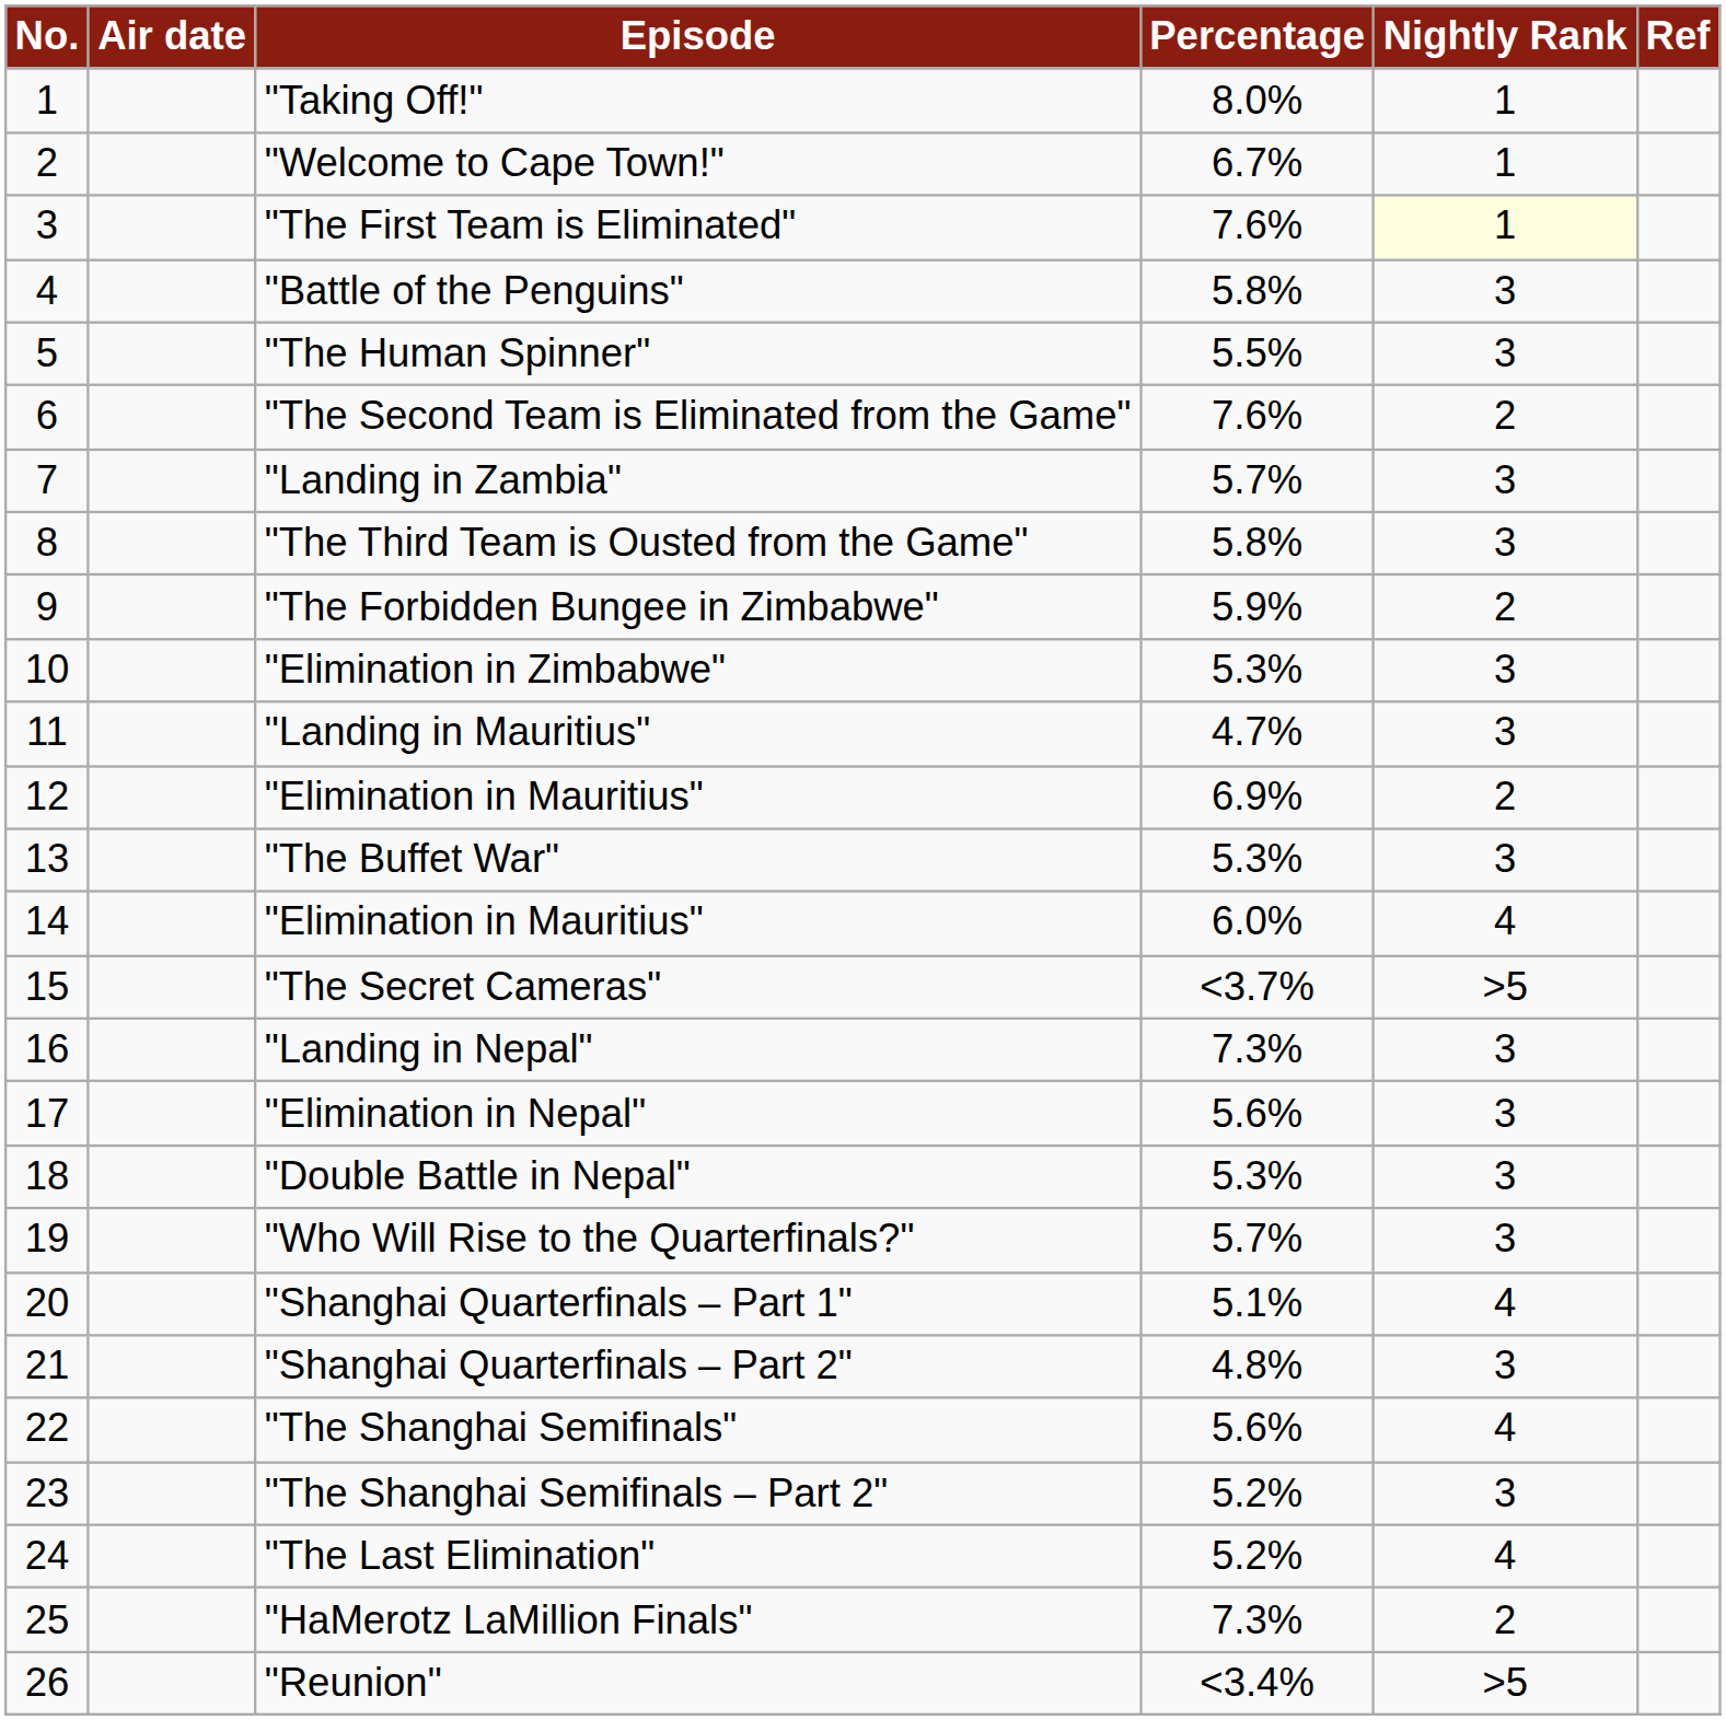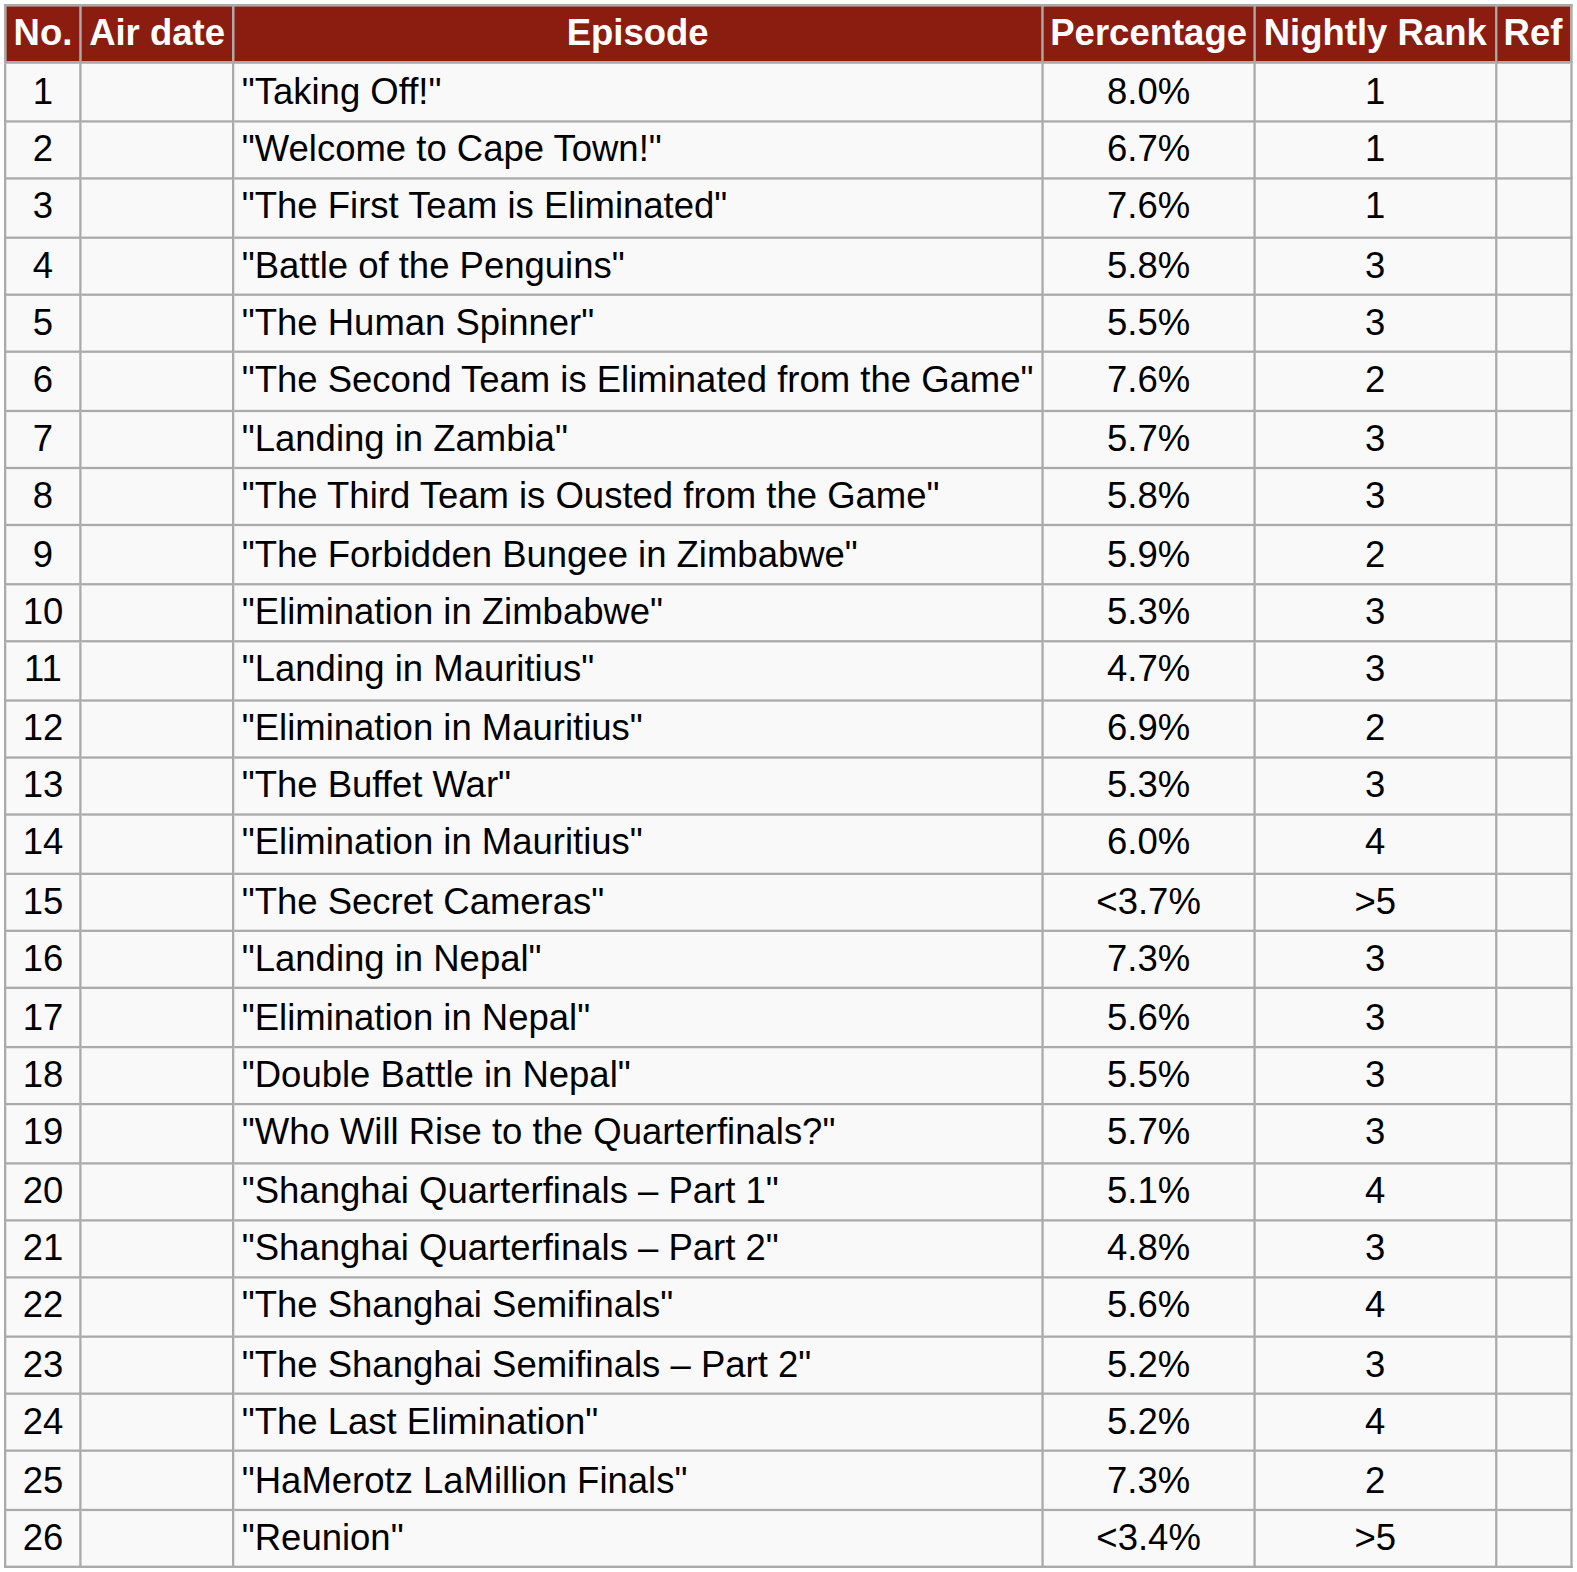"The First Team is Eliminated" | Nightly Rank: lightyellow background -> no background
"Double Battle in Nepal" | Percentage: 5.3% -> 5.5%
